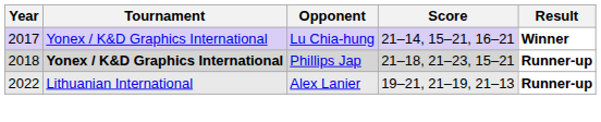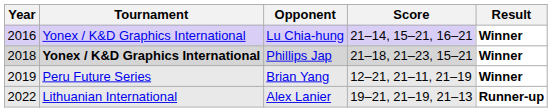Lu Chia-hung | Year: 2017 -> 2016
Phillips Jap | Result: Runner-up -> Winner
+ row: 2019 | Peru Future Series | Brian Yang | 12–21, 21–11, 21–19 | Winner
